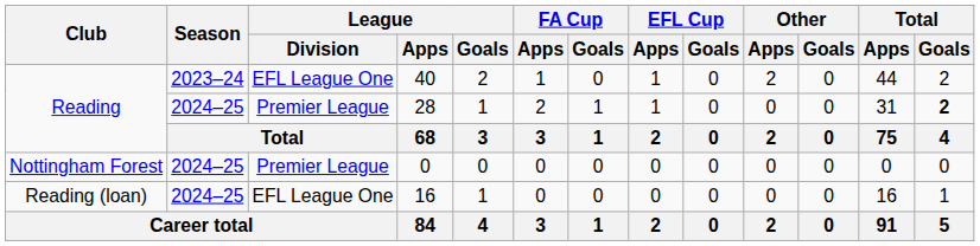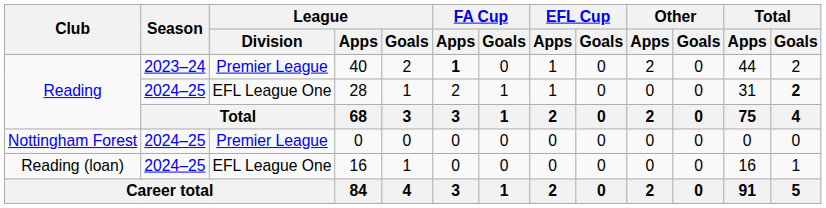40 | League / Division: EFL League One -> Premier League
40 | FA Cup / Apps: normal -> bold
28 | League / Division: Premier League -> EFL League One
